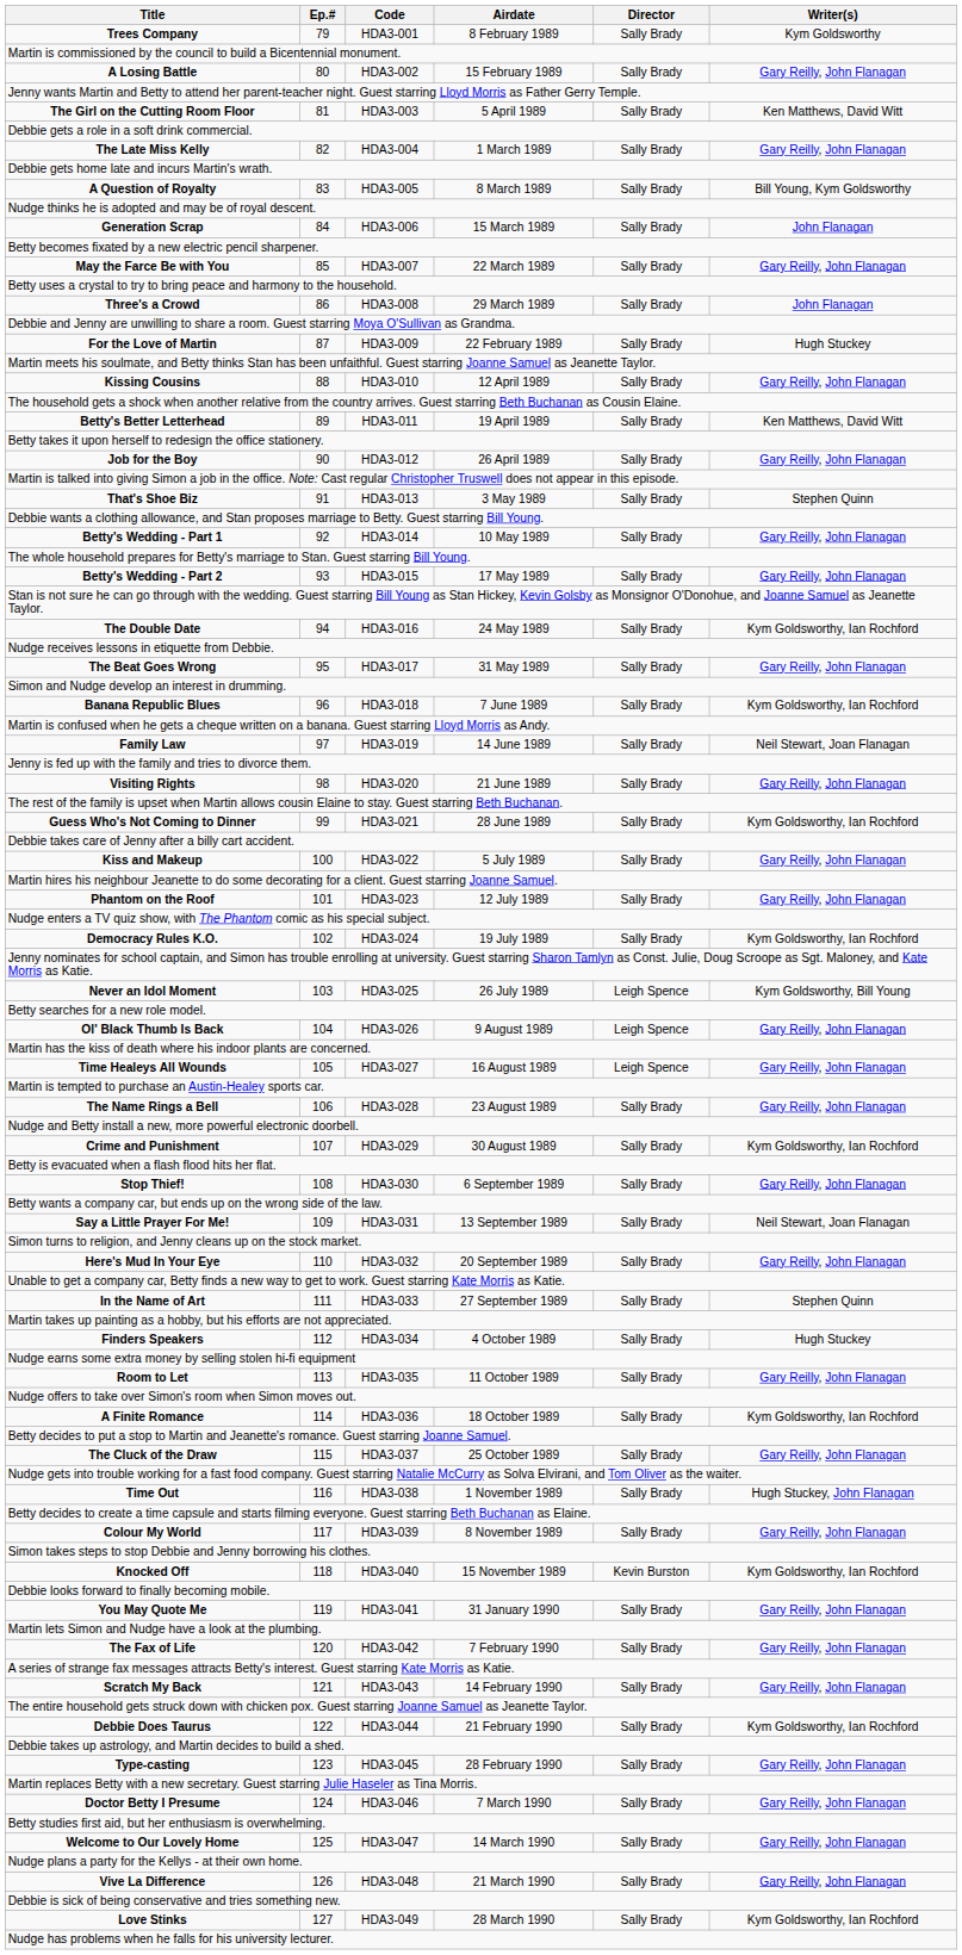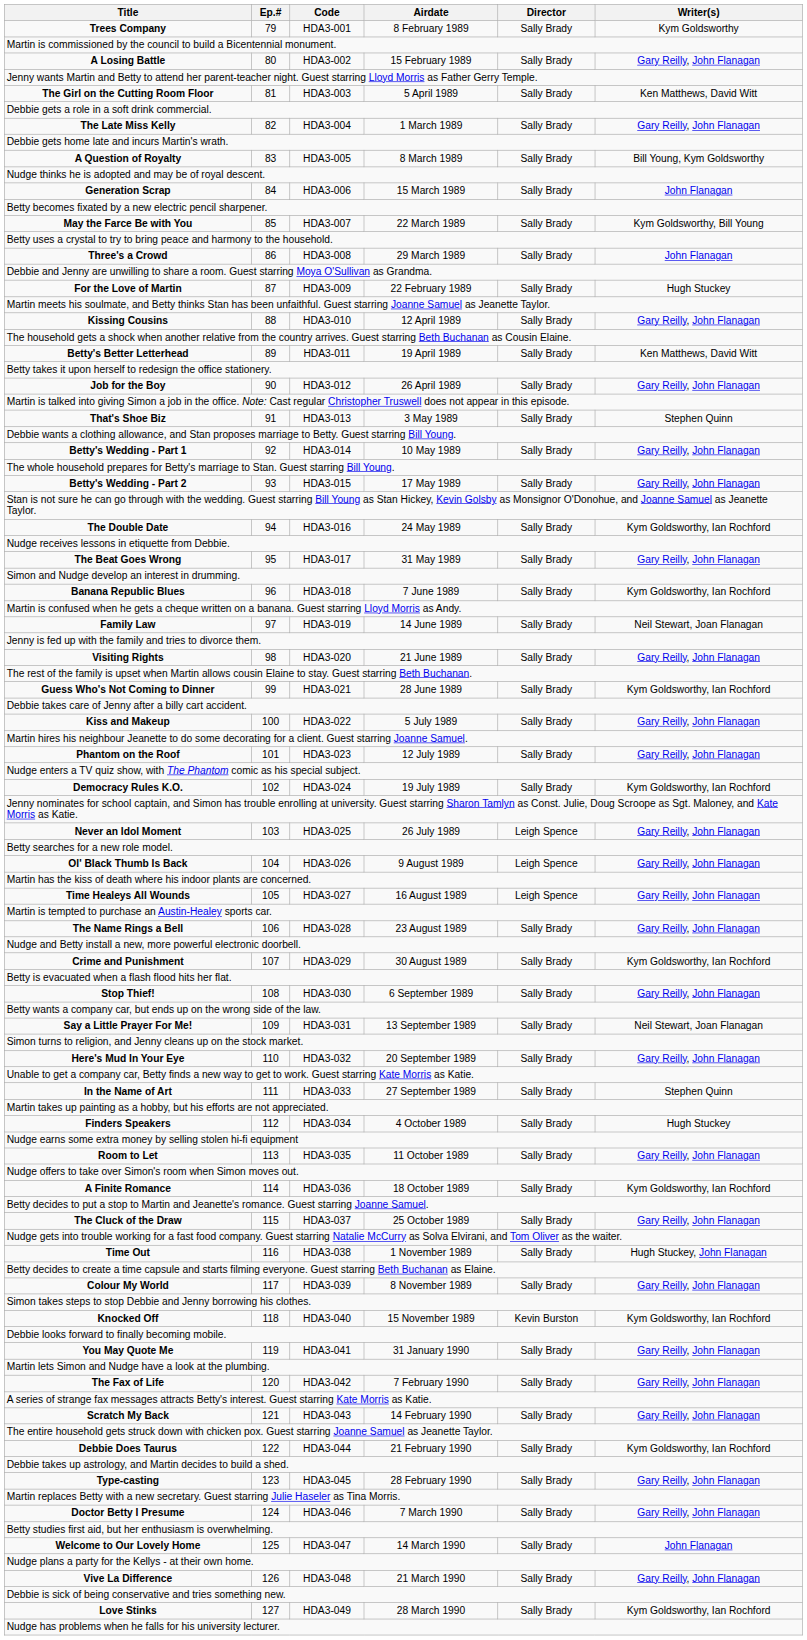May the Farce Be with You | Writer(s): Gary Reilly, John Flanagan -> Kym Goldsworthy, Bill Young
Never an Idol Moment | Writer(s): Kym Goldsworthy, Bill Young -> Gary Reilly, John Flanagan
Welcome to Our Lovely Home | Writer(s): Gary Reilly, John Flanagan -> John Flanagan
